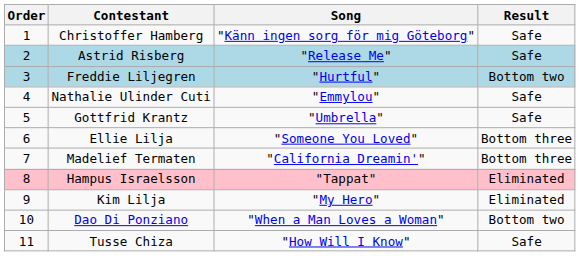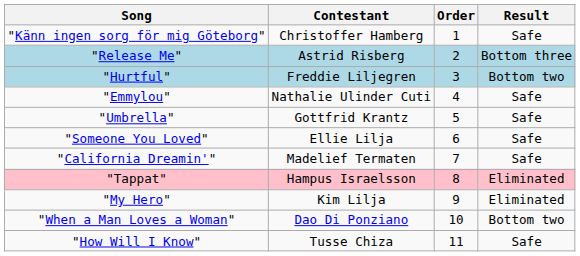columns swapped: Order <-> Song
Astrid Risberg | Result: Safe -> Bottom three
Ellie Lilja | Result: Bottom three -> Safe
Madelief Termaten | Result: Bottom three -> Safe
